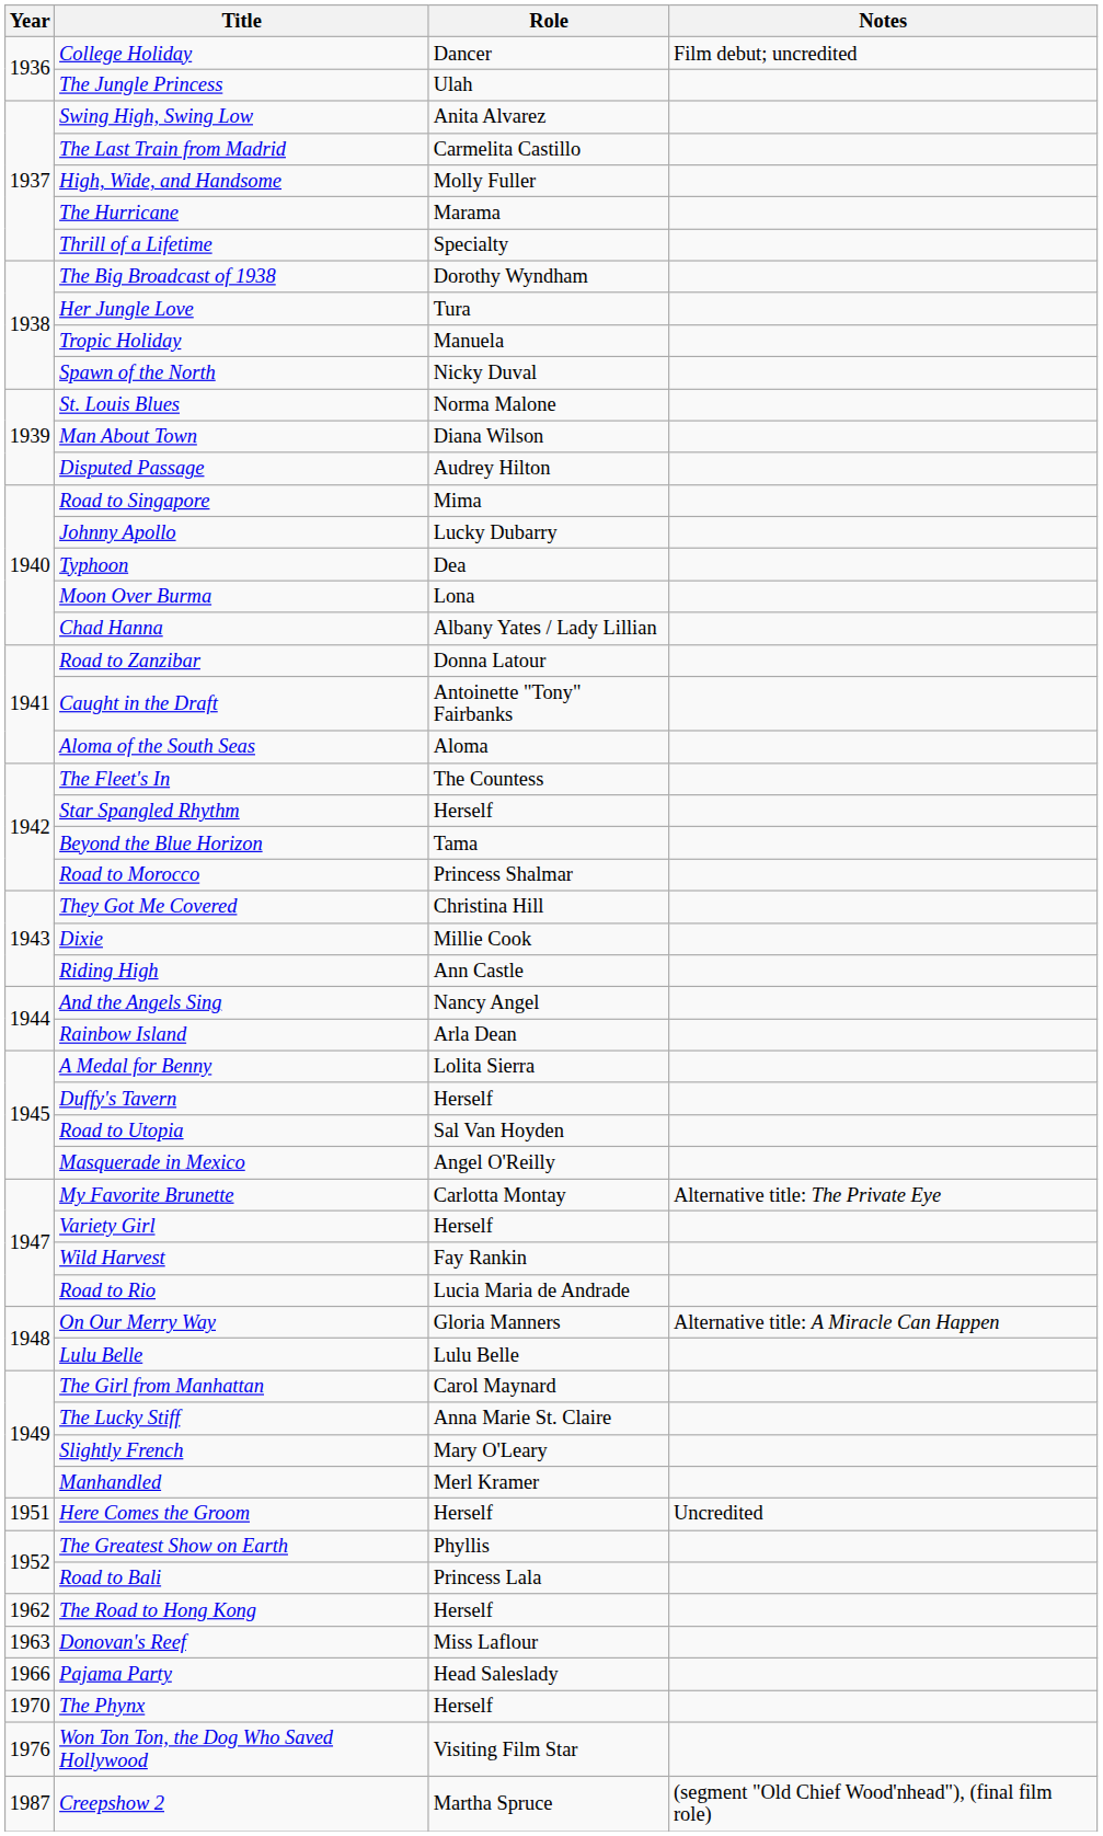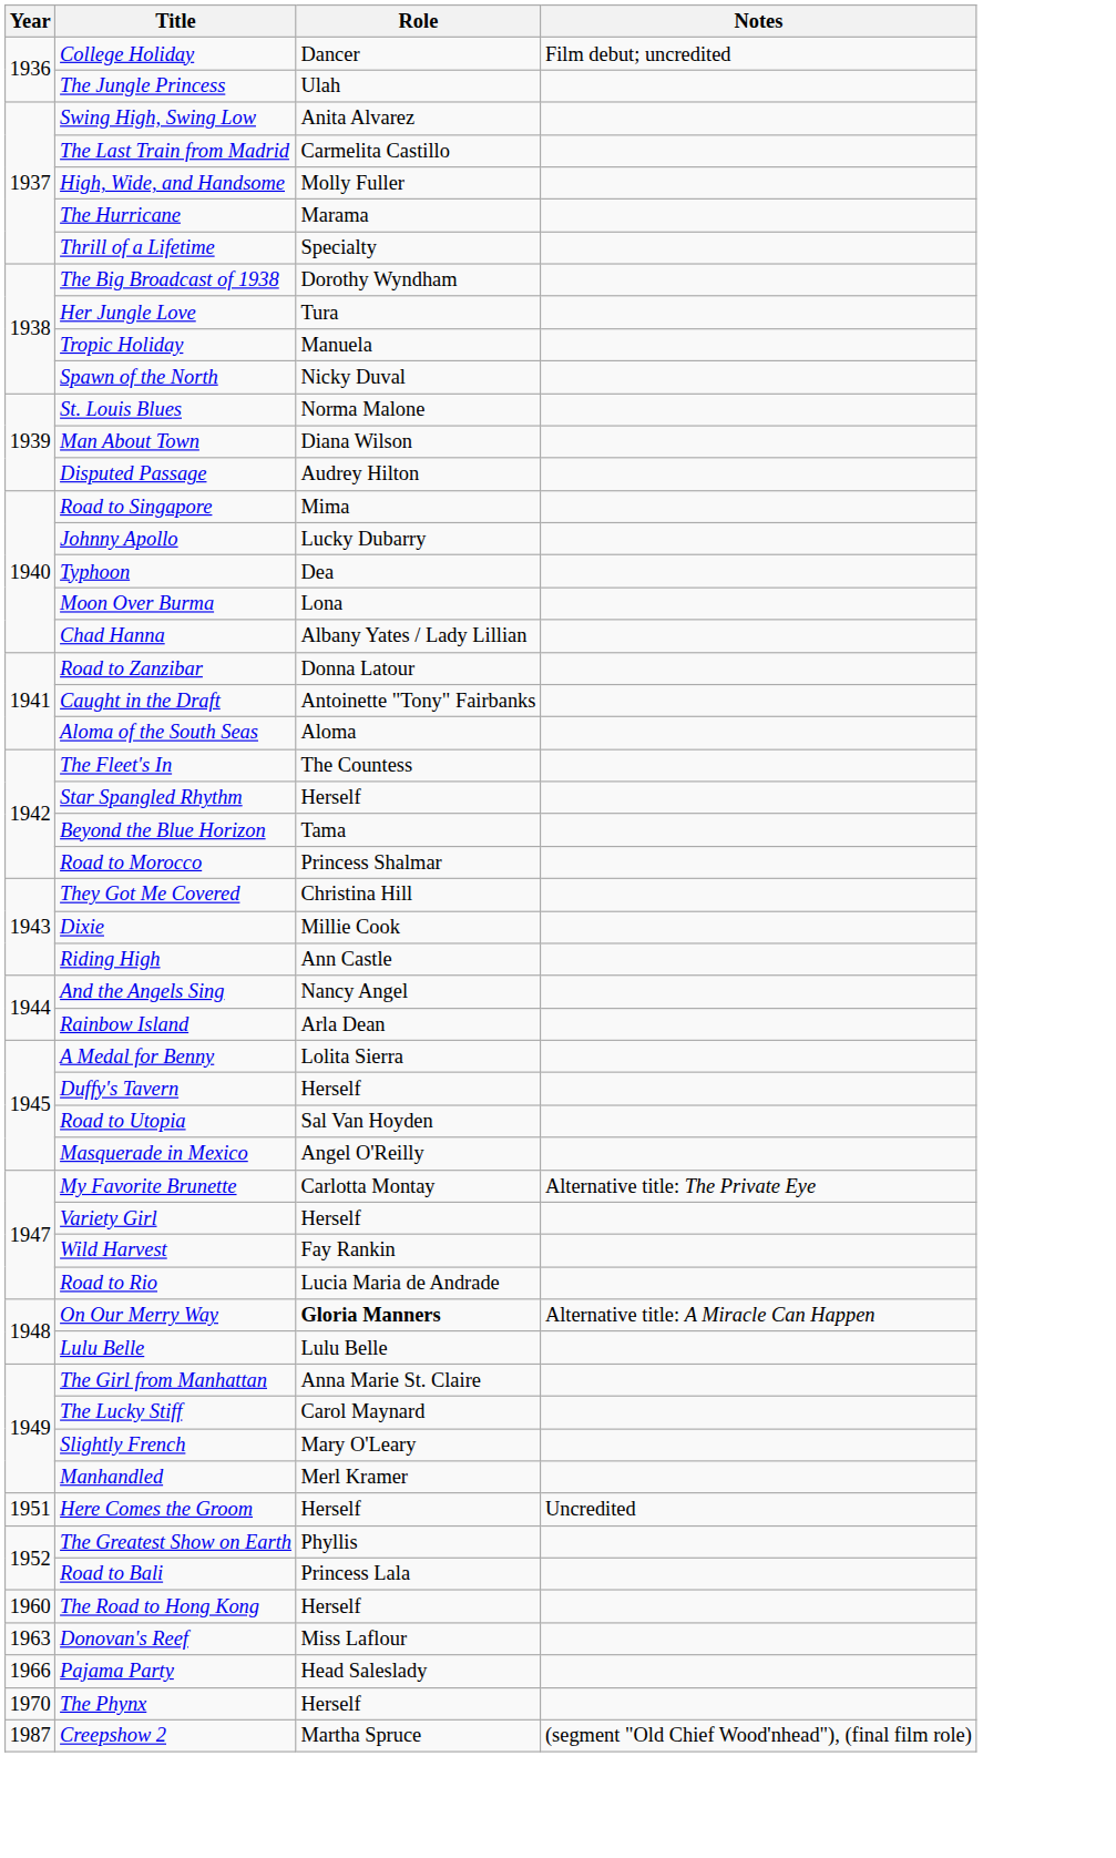On Our Merry Way | Role: normal -> bold
The Girl from Manhattan | Role: Carol Maynard -> Anna Marie St. Claire
The Lucky Stiff | Role: Anna Marie St. Claire -> Carol Maynard
The Road to Hong Kong | Year: 1962 -> 1960
- row: 1976 | Won Ton Ton, the Dog Who Saved Hollywood | Visiting Film Star
